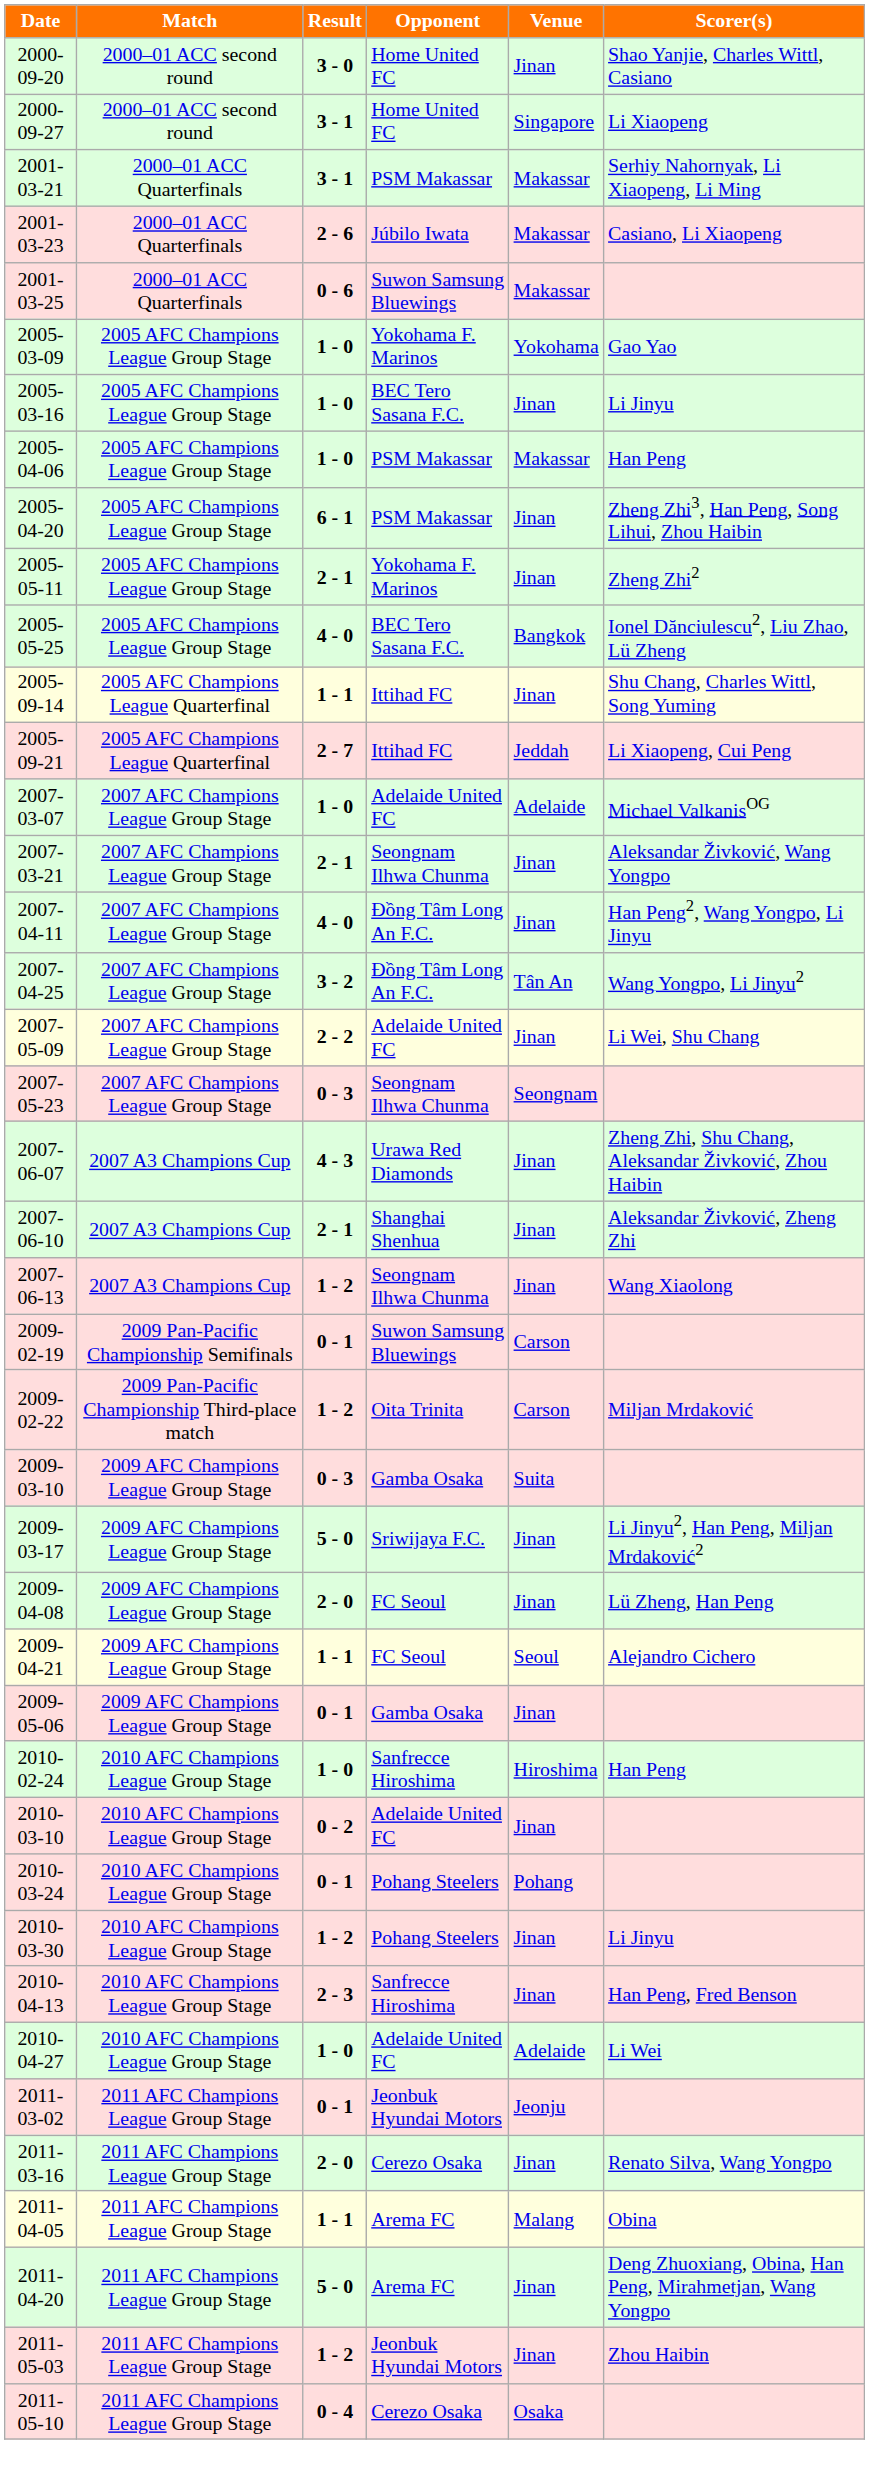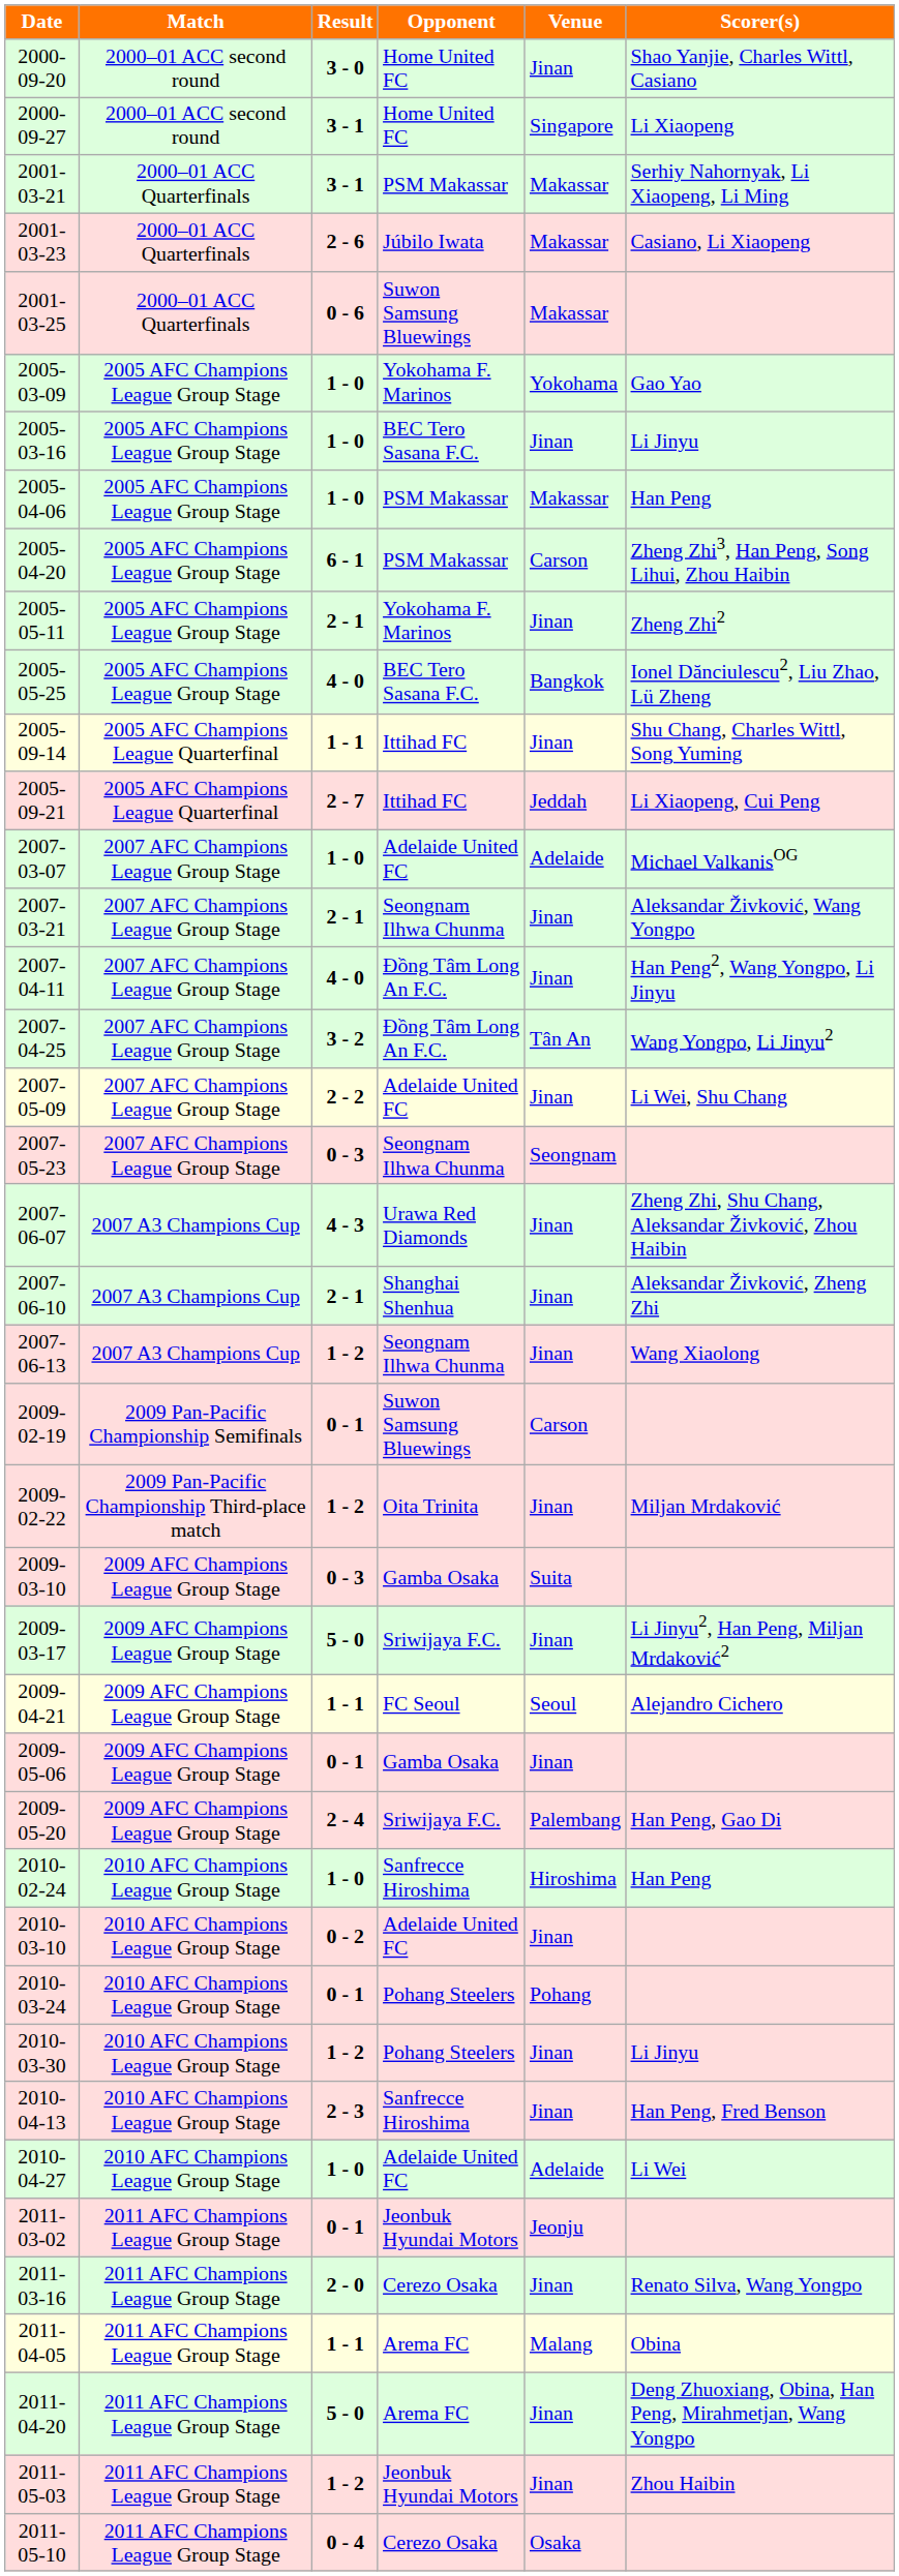2005-04-20 | Venue: Jinan -> Carson
2009-02-22 | Venue: Carson -> Jinan
- row: 2009-04-08 | 2009 AFC Champions League Group Stage | 2 - 0 | FC Seoul | Jinan | Lü Zheng, Han Peng
+ row: 2009-05-20 | 2009 AFC Champions League Group Stage | 2 - 4 | Sriwijaya F.C. | Palembang | Han Peng, Gao Di
